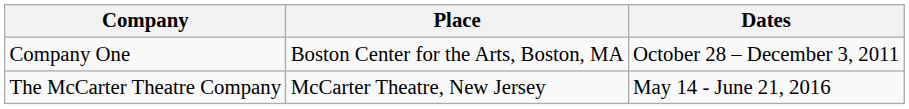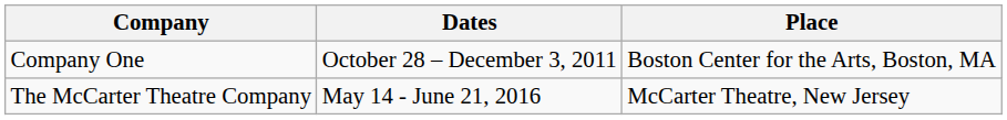columns swapped: Place <-> Dates
